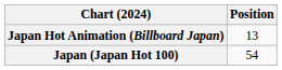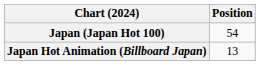rows swapped: Japan (Japan Hot 100) <-> Japan Hot Animation (Billboard Japan)
